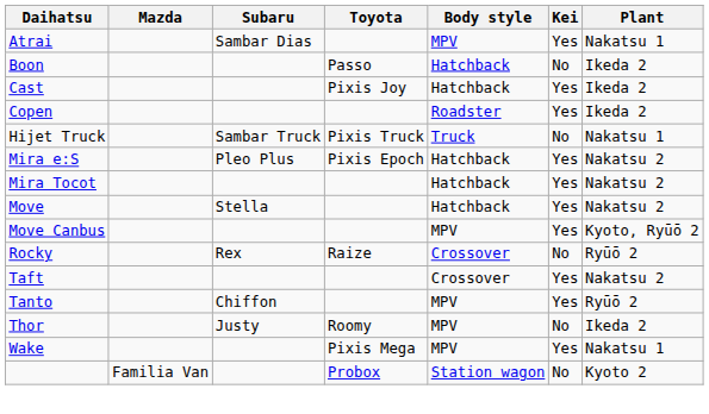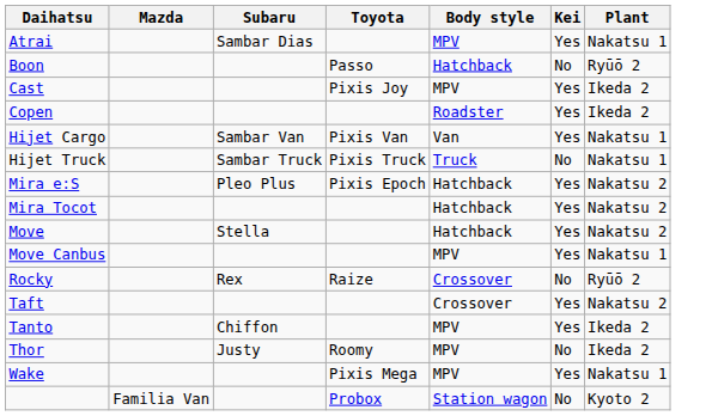Boon | Plant: Ikeda 2 -> Ryūō 2
Cast | Body style: Hatchback -> MPV
+ row: Hijet Cargo | Sambar Van | Pixis Van | Van | Yes | Nakatsu 1
Move Canbus | Plant: Kyoto, Ryūō 2 -> Nakatsu 1
Tanto | Plant: Ryūō 2 -> Ikeda 2
